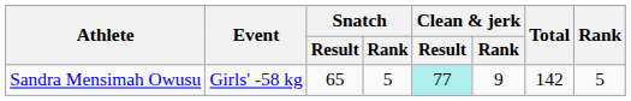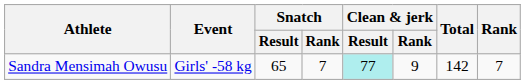Sandra Mensimah Owusu | Snatch / Rank: 5 -> 7
Sandra Mensimah Owusu | Rank: 5 -> 7
